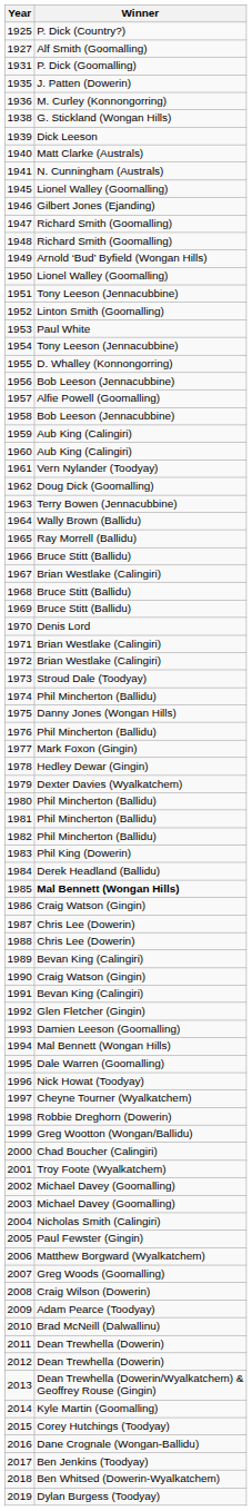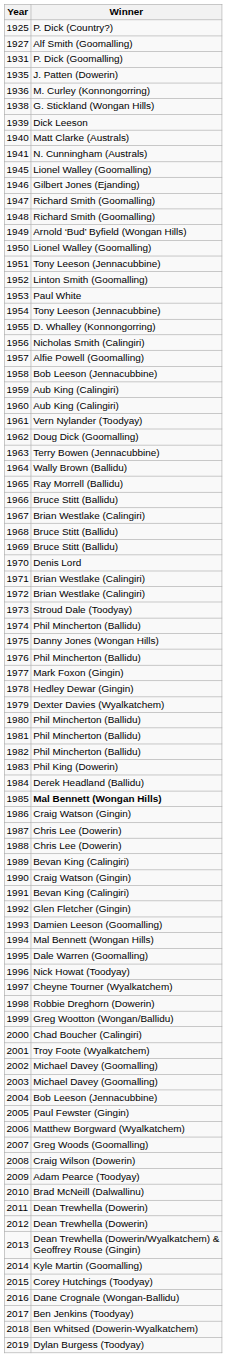1956 | Winner: Bob Leeson (Jennacubbine) -> Nicholas Smith (Calingiri)
2004 | Winner: Nicholas Smith (Calingiri) -> Bob Leeson (Jennacubbine)
